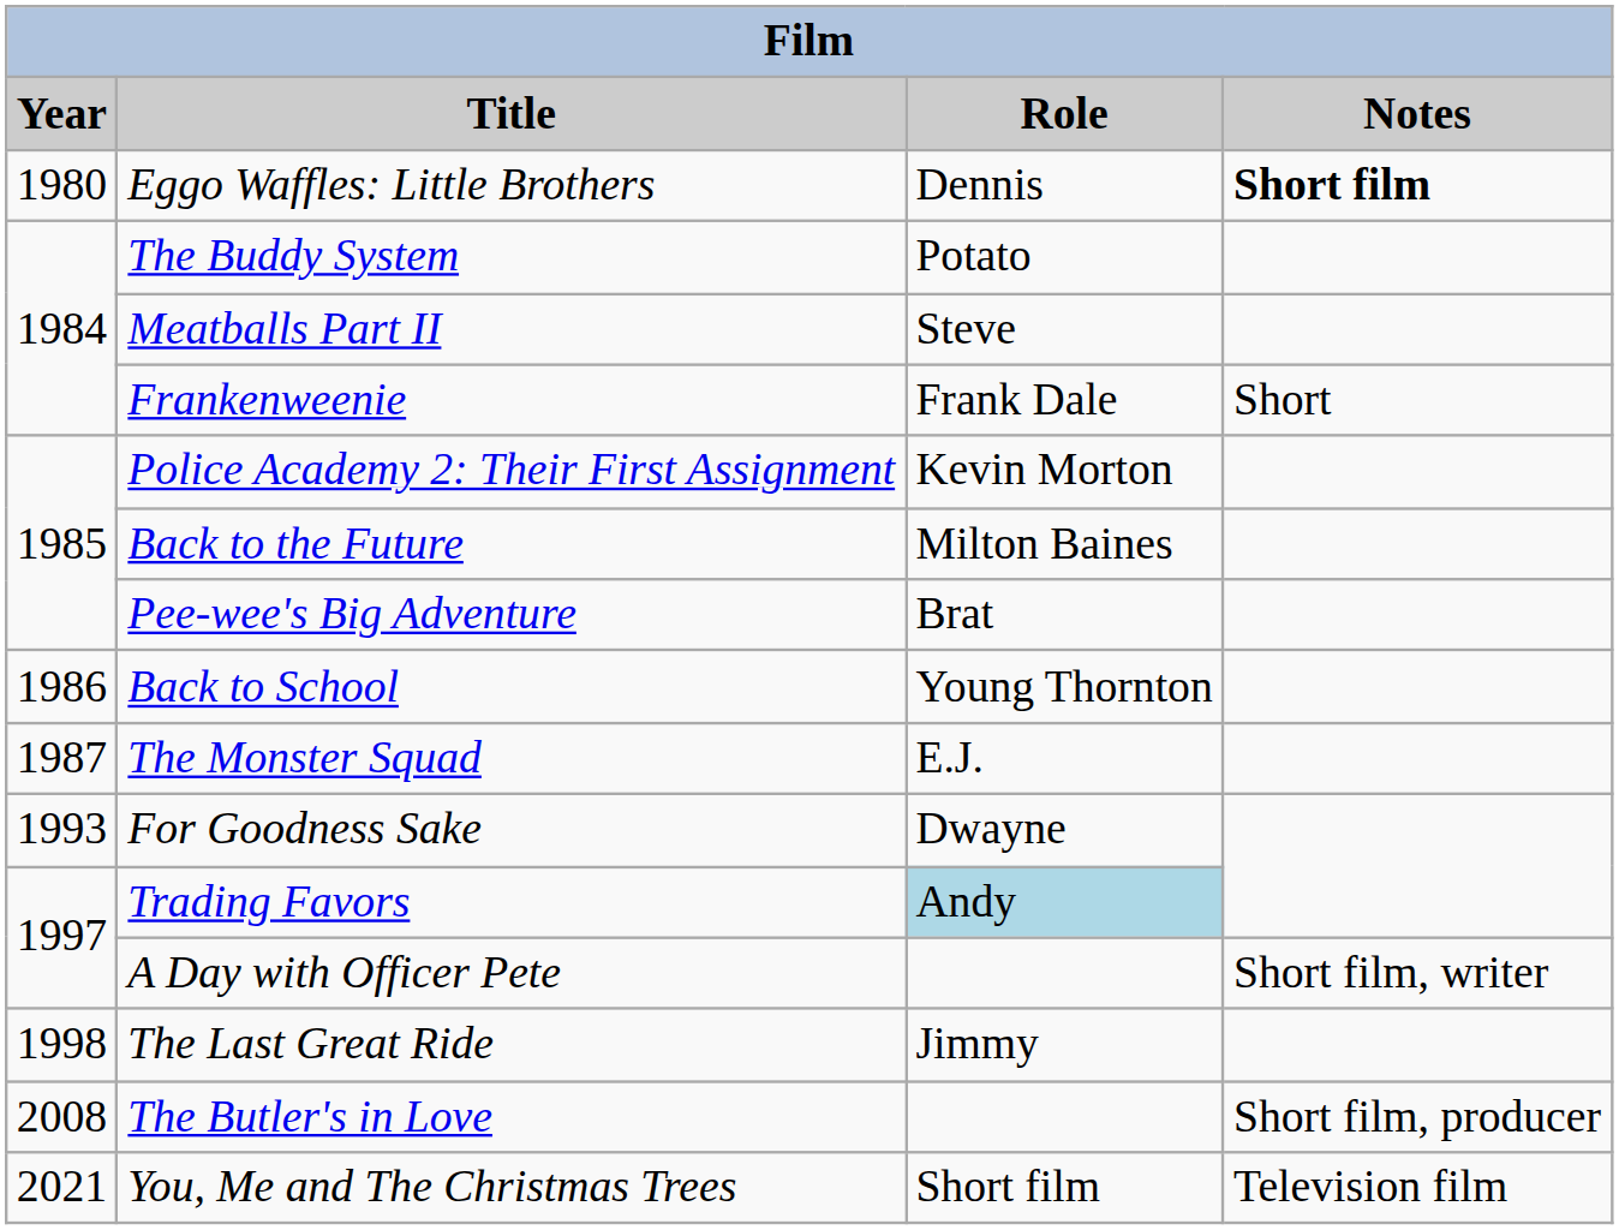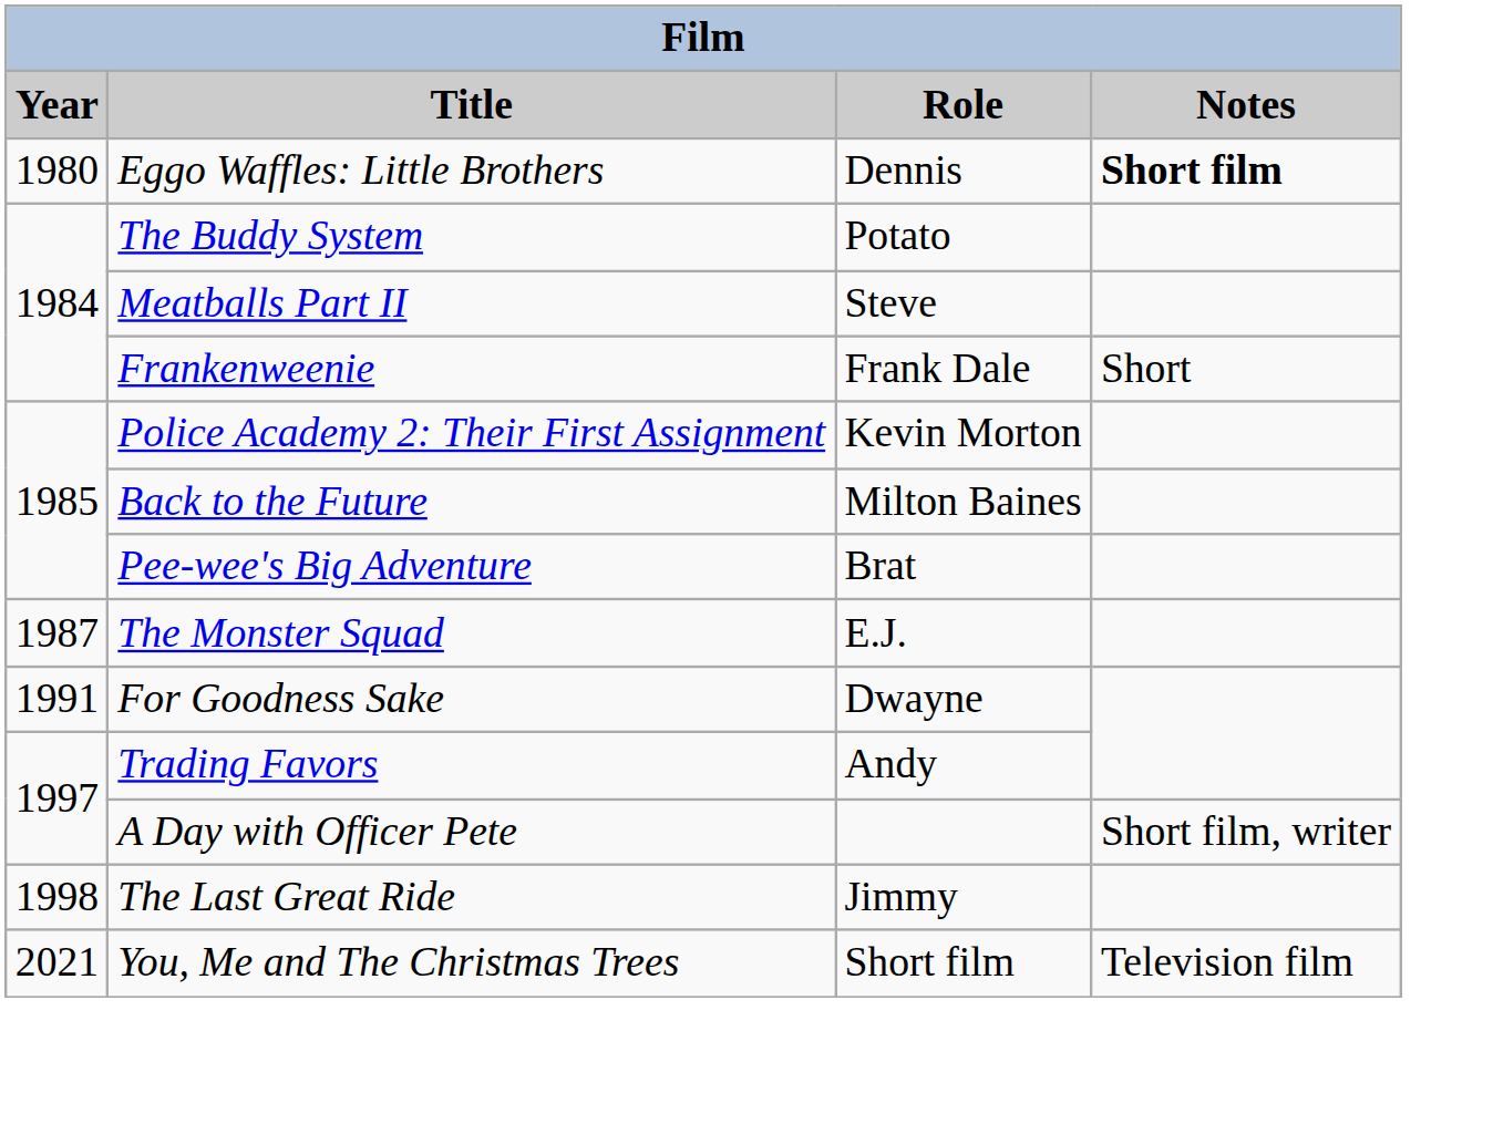- row: 1986 | Back to School | Young Thornton
For Goodness Sake | Year: 1993 -> 1991
Trading Favors | Role: lightblue background -> no background
- row: 2008 | The Butler's in Love | Short film, producer
